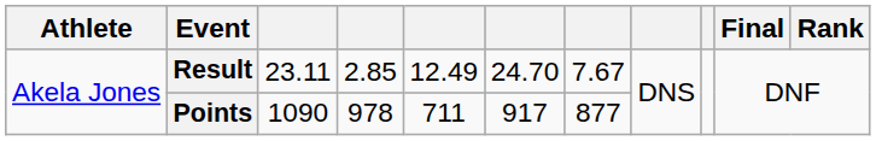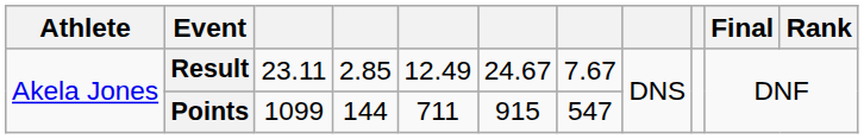Result | column 6: 24.70 -> 24.67
Points | column 3: 1090 -> 1099
Points | column 4: 978 -> 144
Points | column 6: 917 -> 915
Points | column 7: 877 -> 547
